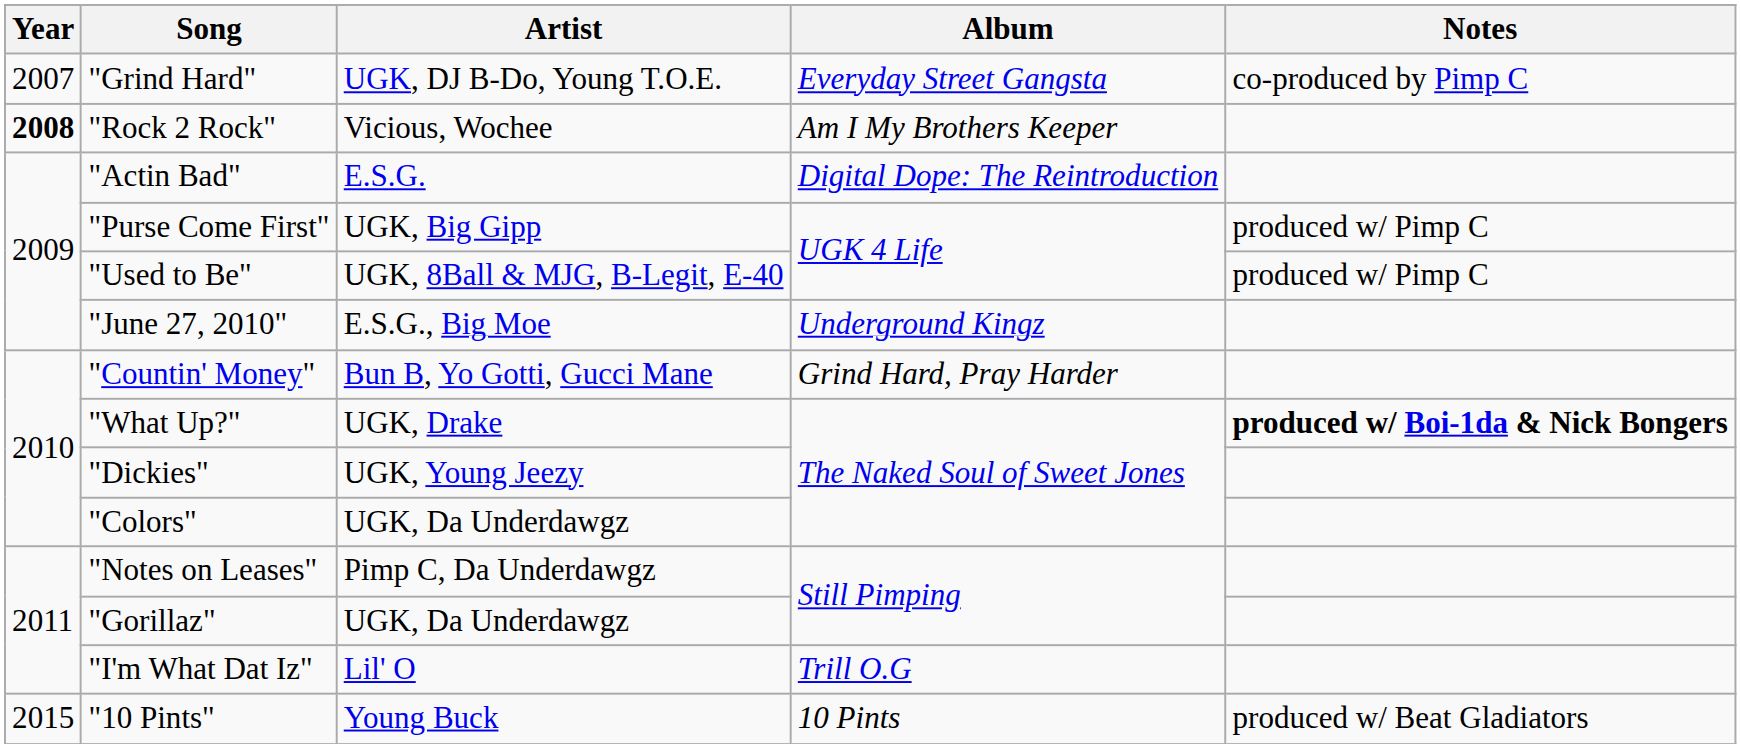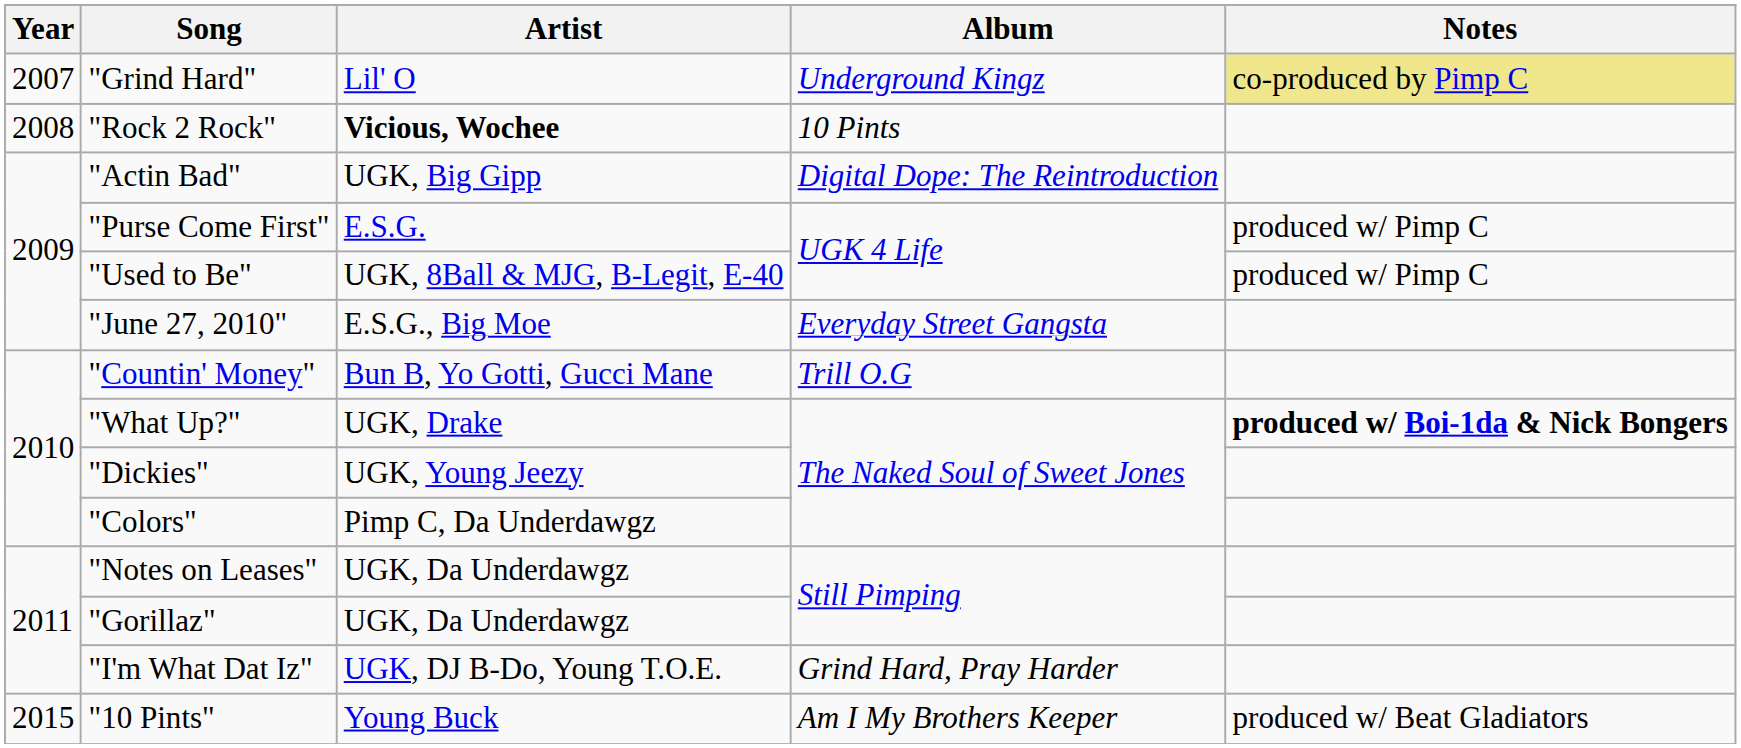"Grind Hard" | Artist: UGK, DJ B-Do, Young T.O.E. -> Lil' O
"Grind Hard" | Album: Everyday Street Gangsta -> Underground Kingz
"Grind Hard" | Notes: no background -> khaki background
"Rock 2 Rock" | Year: bold -> normal
"Rock 2 Rock" | Artist: normal -> bold
"Rock 2 Rock" | Album: Am I My Brothers Keeper -> 10 Pints
"Actin Bad" | Artist: E.S.G. -> UGK, Big Gipp
"Purse Come First" | Artist: UGK, Big Gipp -> E.S.G.
"June 27, 2010" | Album: Underground Kingz -> Everyday Street Gangsta
"Countin' Money" | Album: Grind Hard, Pray Harder -> Trill O.G
"Colors" | Artist: UGK, Da Underdawgz -> Pimp C, Da Underdawgz
"Notes on Leases" | Artist: Pimp C, Da Underdawgz -> UGK, Da Underdawgz
"I'm What Dat Iz" | Artist: Lil' O -> UGK, DJ B-Do, Young T.O.E.
"I'm What Dat Iz" | Album: Trill O.G -> Grind Hard, Pray Harder
"10 Pints" | Album: 10 Pints -> Am I My Brothers Keeper
